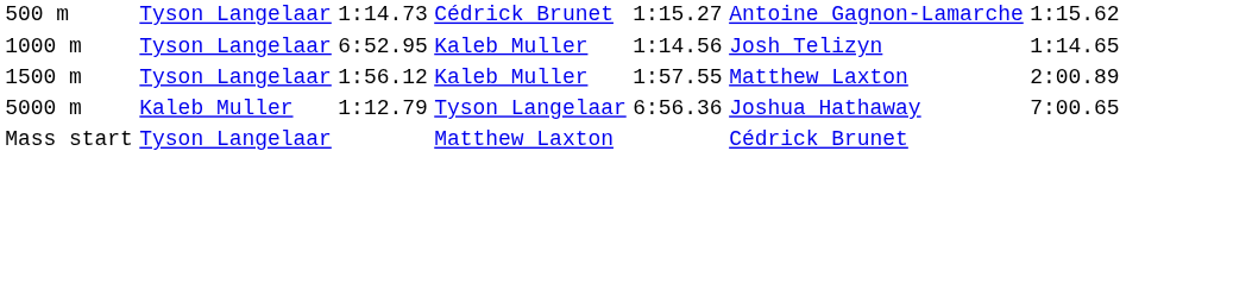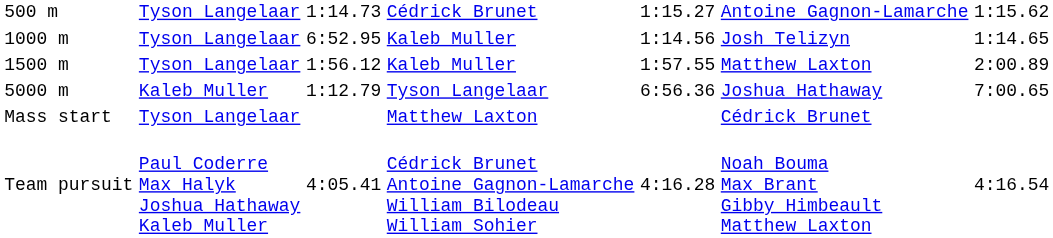+ row: Team pursuit | Paul Coderre Max Halyk Joshua Hathaway Kaleb Muller | 4:05.41 | Cédrick Brunet Antoine Gagnon-Lamarche William Bilodeau William Sohier | 4:16.28 | Noah Bouma Max Brant Gibby Himbeault Matthew Laxton | 4:16.54
